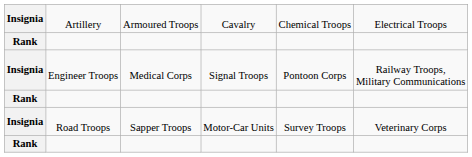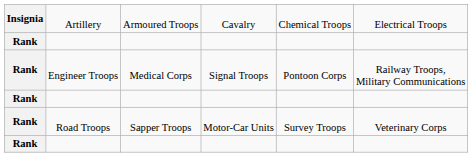Engineer Troops | column 1: Insignia -> Rank
Road Troops | column 1: Insignia -> Rank
